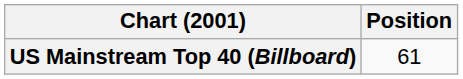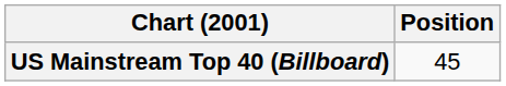US Mainstream Top 40 (Billboard) | Position: 61 -> 45
